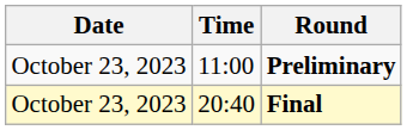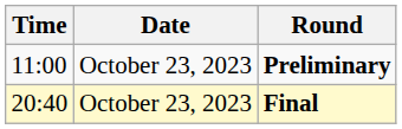columns swapped: Date <-> Time
